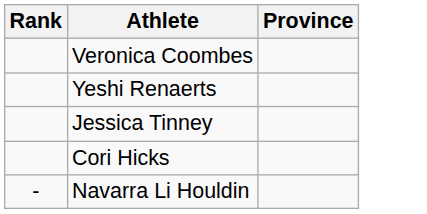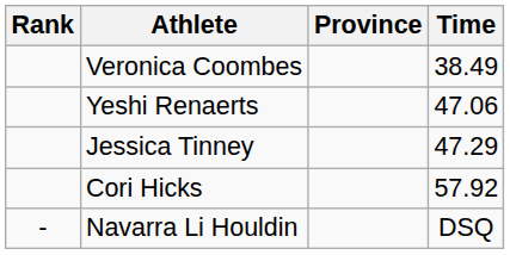+ column: Time | 38.49 | 47.06 | 47.29 | 57.92 | DSQ
